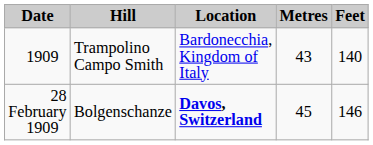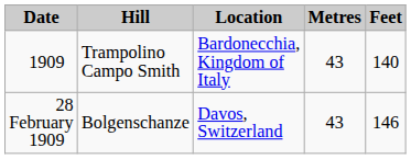28 February 1909 | Location: bold -> normal
28 February 1909 | Metres: 45 -> 43
